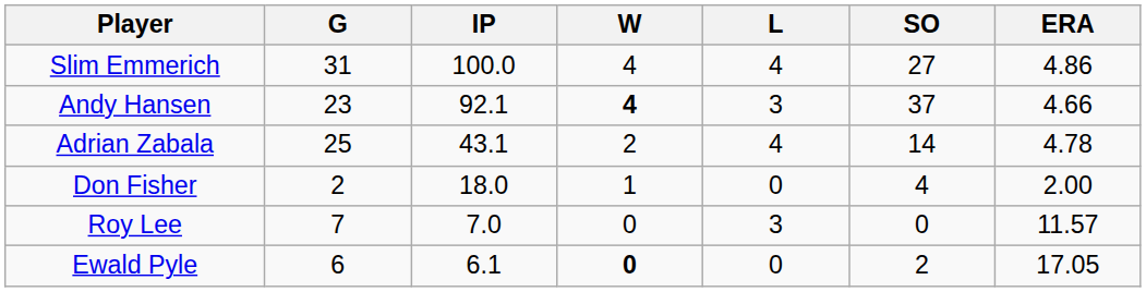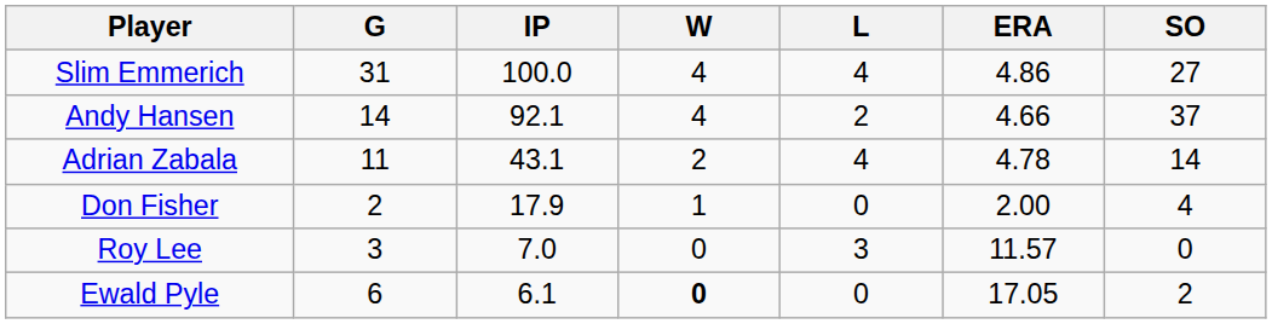columns swapped: ERA <-> SO
Andy Hansen | G: 23 -> 14
Andy Hansen | W: bold -> normal
Andy Hansen | L: 3 -> 2
Adrian Zabala | G: 25 -> 11
Don Fisher | IP: 18.0 -> 17.9
Roy Lee | G: 7 -> 3
